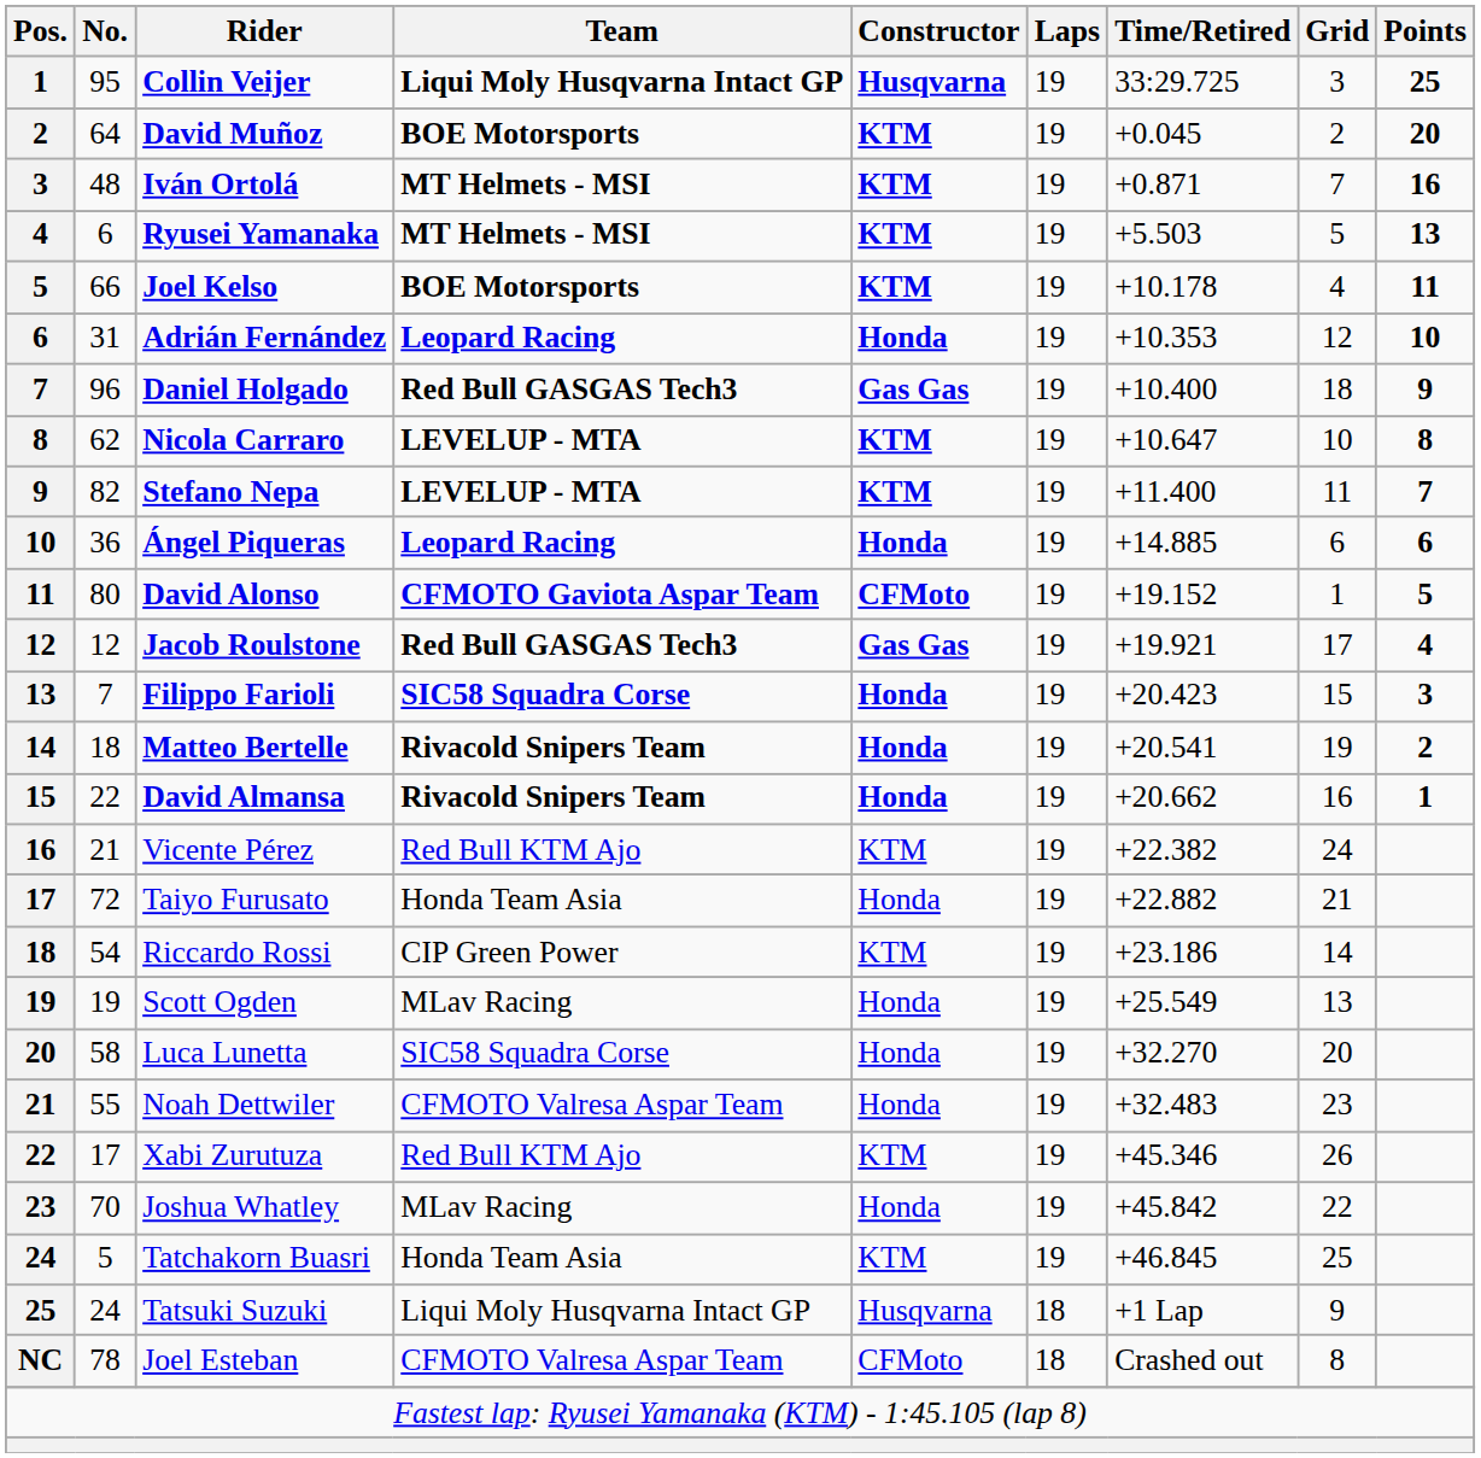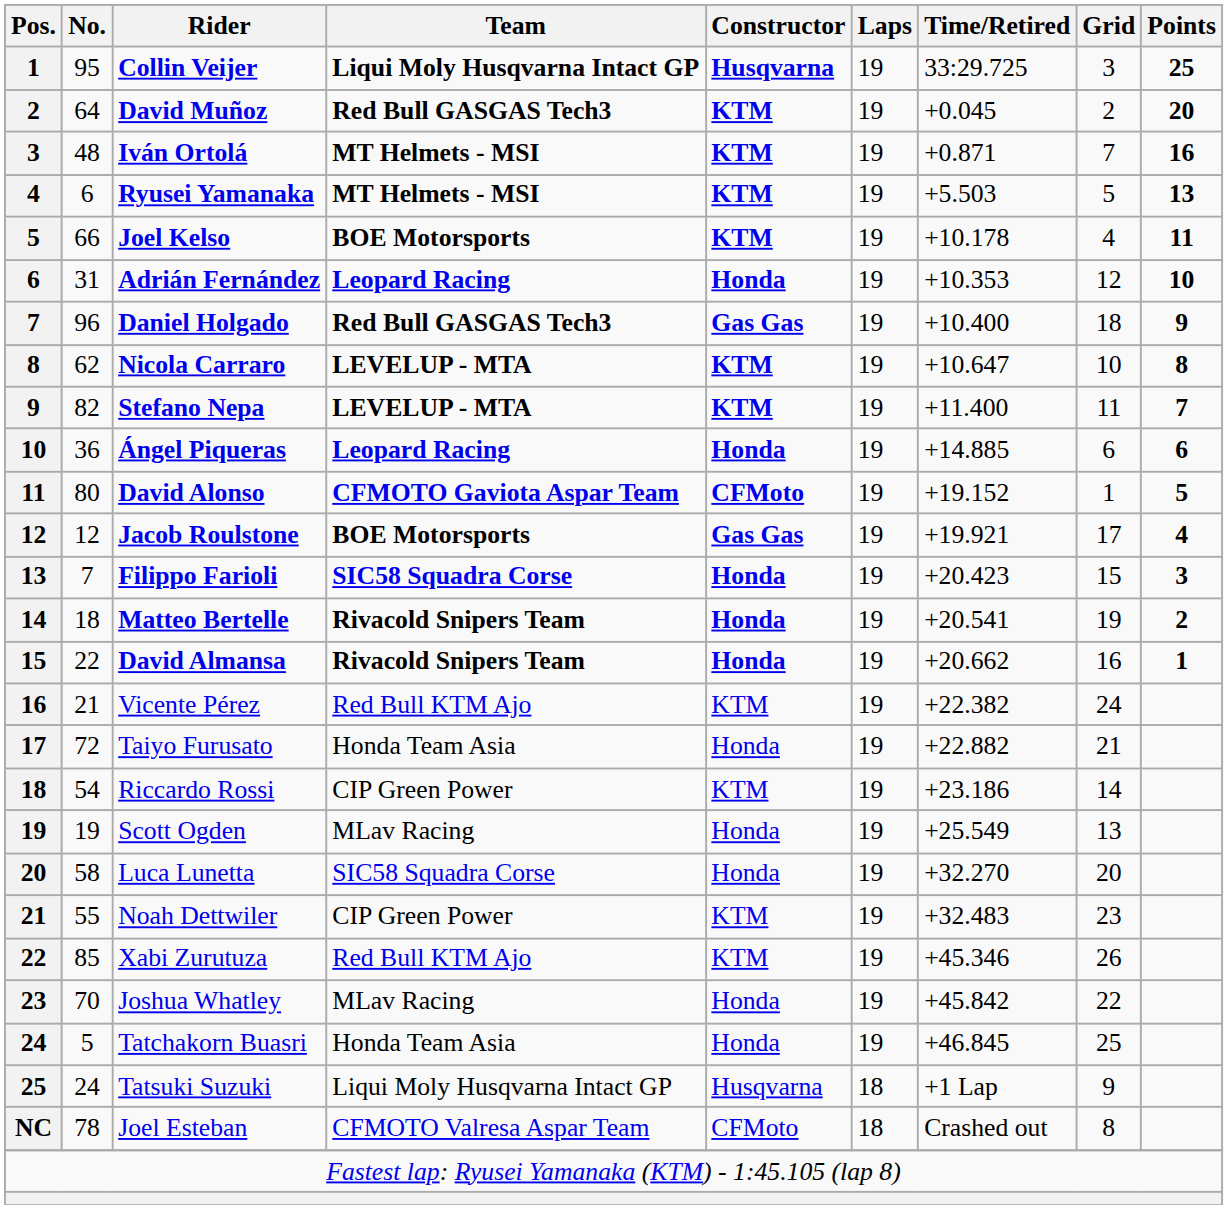David Muñoz | Team: BOE Motorsports -> Red Bull GASGAS Tech3
Jacob Roulstone | Team: Red Bull GASGAS Tech3 -> BOE Motorsports
Noah Dettwiler | Team: CFMOTO Valresa Aspar Team -> CIP Green Power
Noah Dettwiler | Constructor: Honda -> KTM
Xabi Zurutuza | No.: 17 -> 85
Tatchakorn Buasri | Constructor: KTM -> Honda
